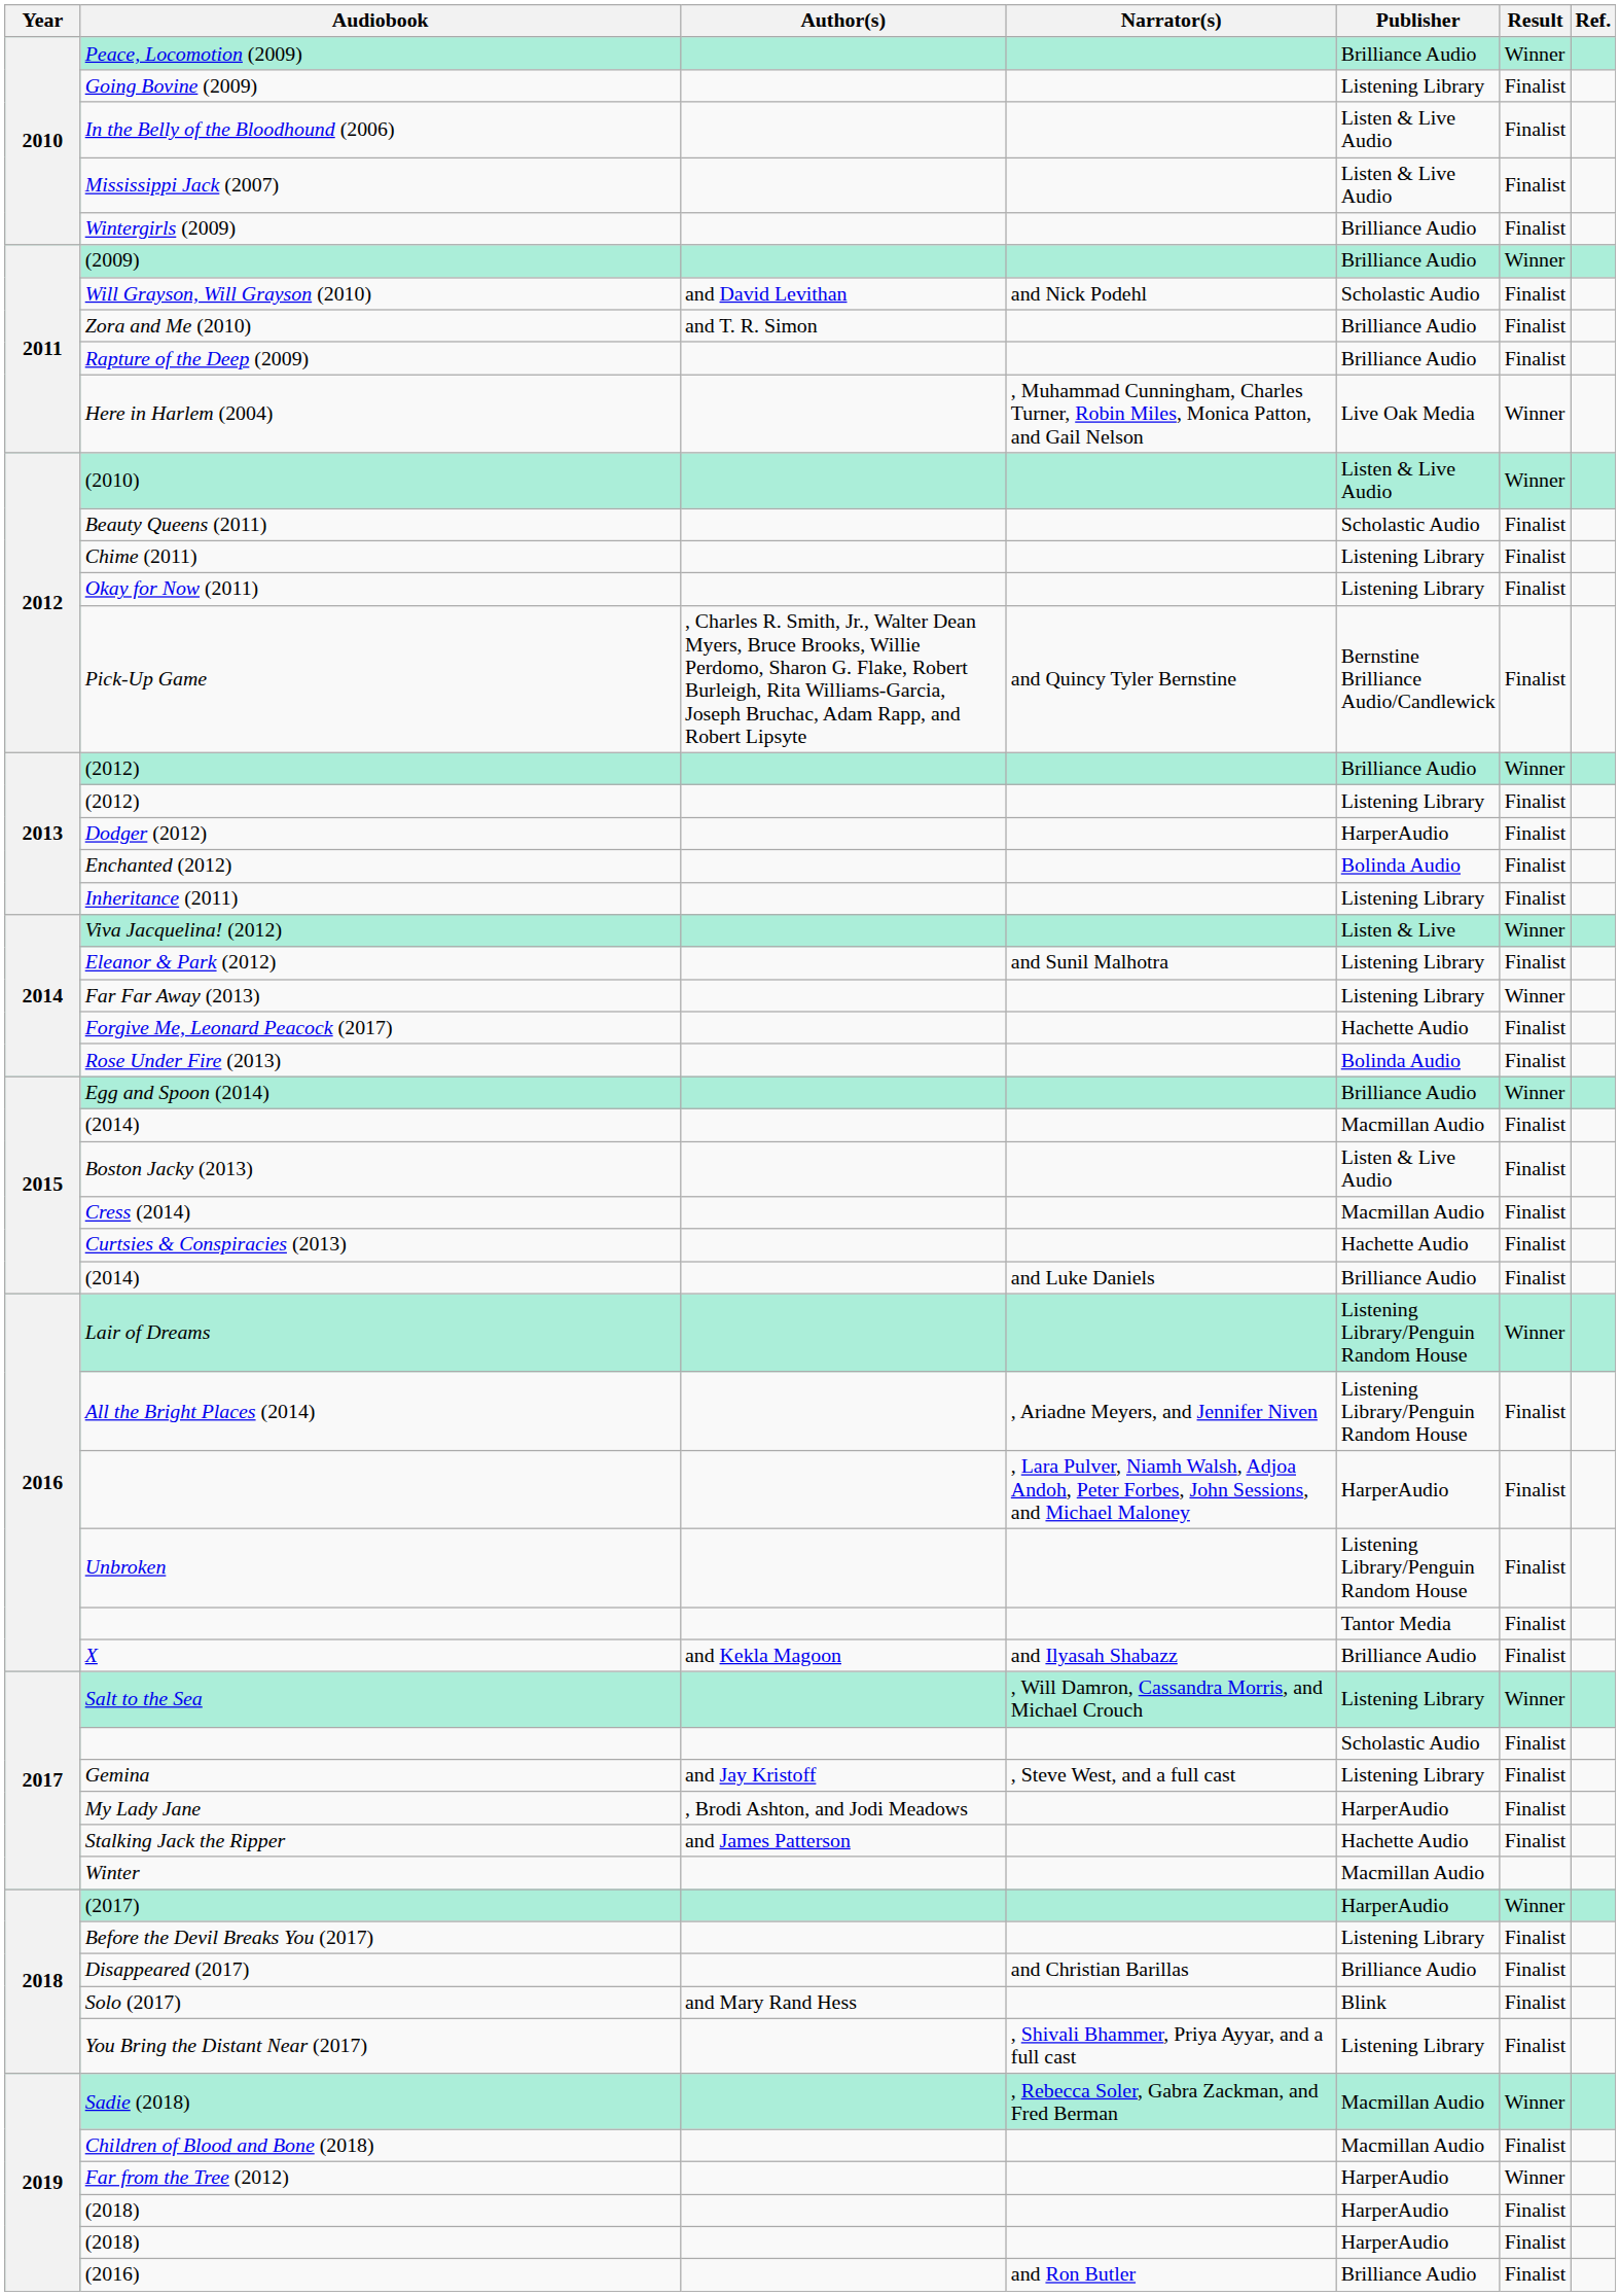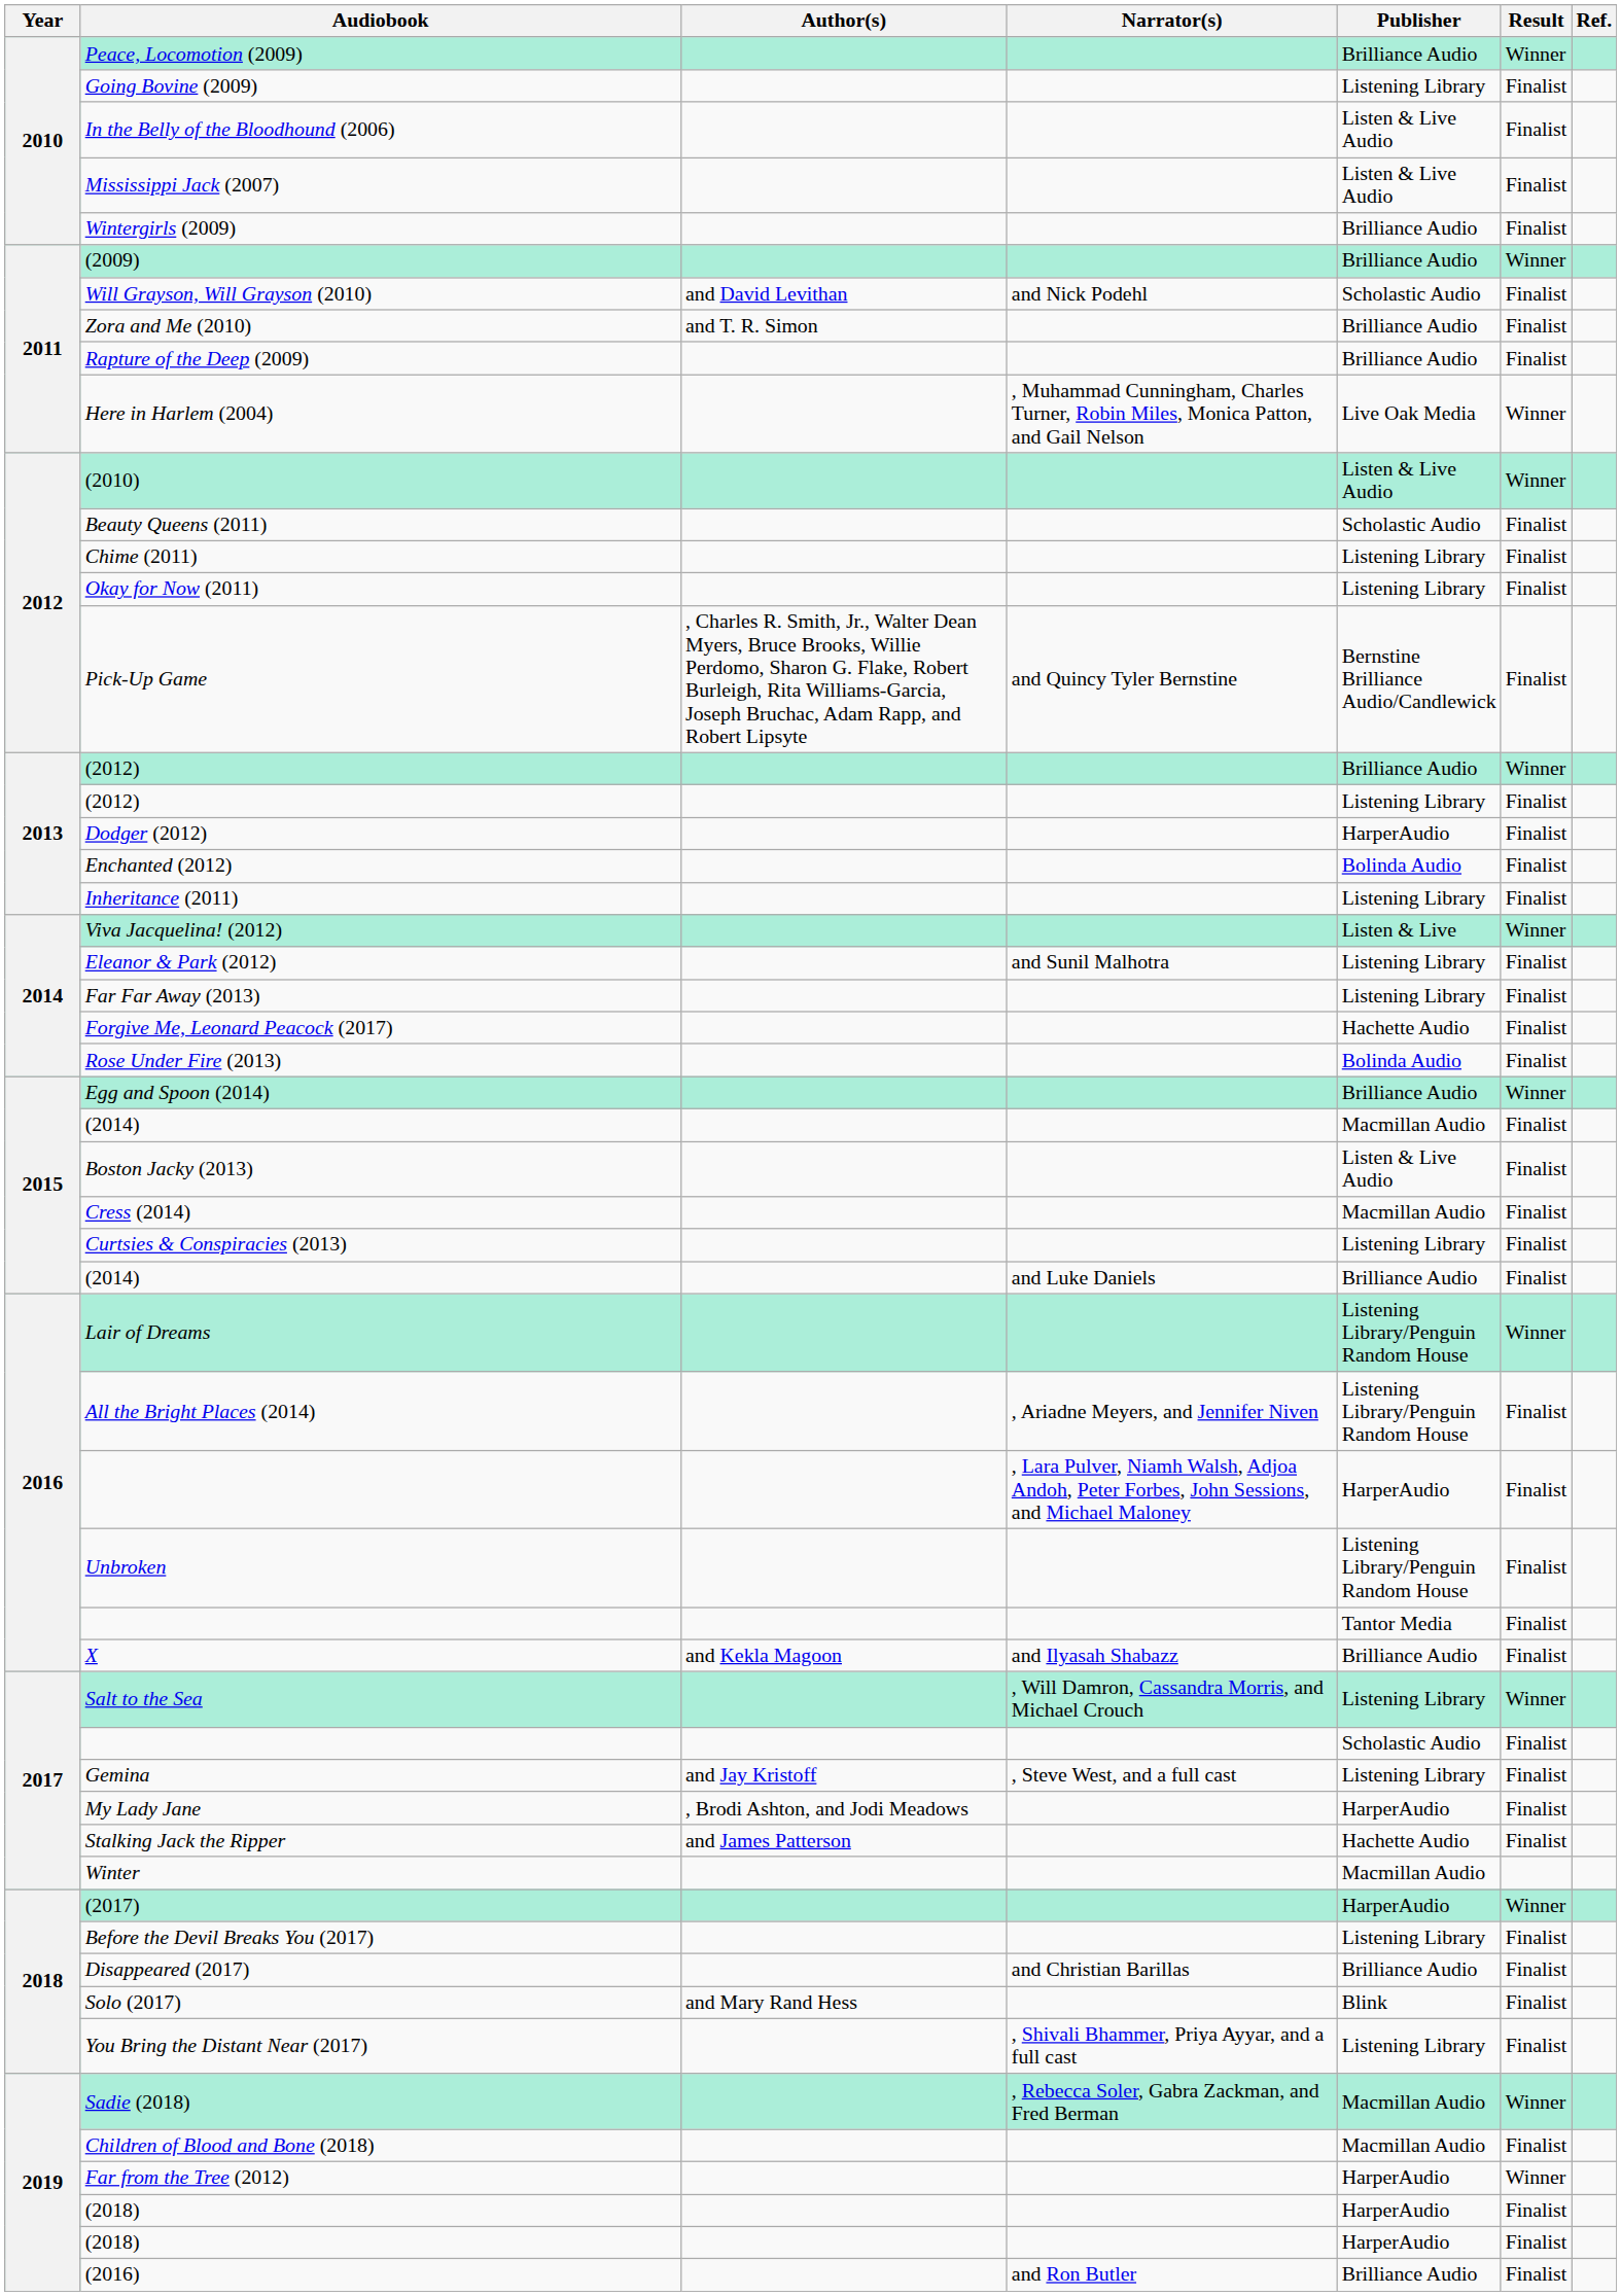Far Far Away (2013) | Result: Winner -> Finalist
Curtsies & Conspiracies (2013) | Publisher: Hachette Audio -> Listening Library
